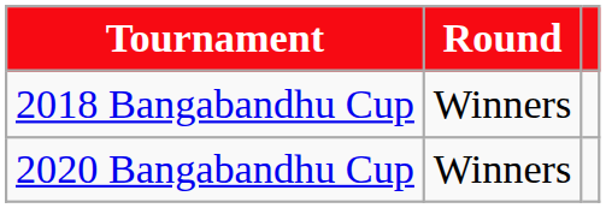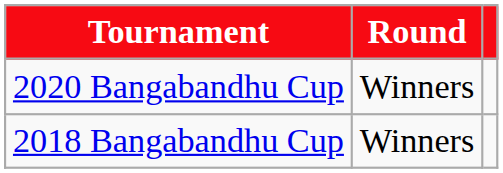rows swapped: 2018 Bangabandhu Cup <-> 2020 Bangabandhu Cup
